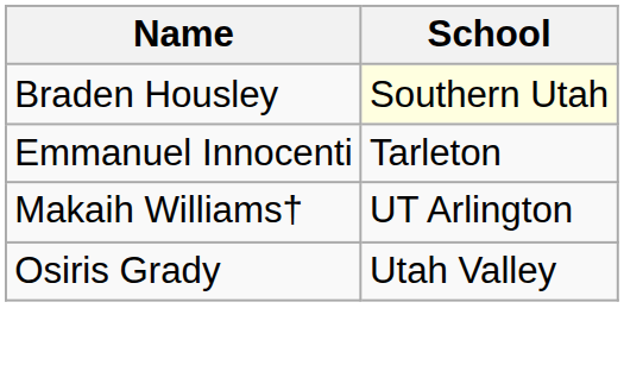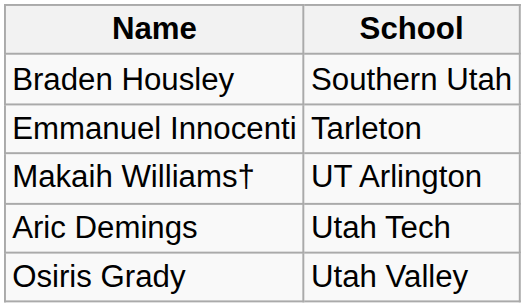Braden Housley | School: lightyellow background -> no background
+ row: Aric Demings | Utah Tech
